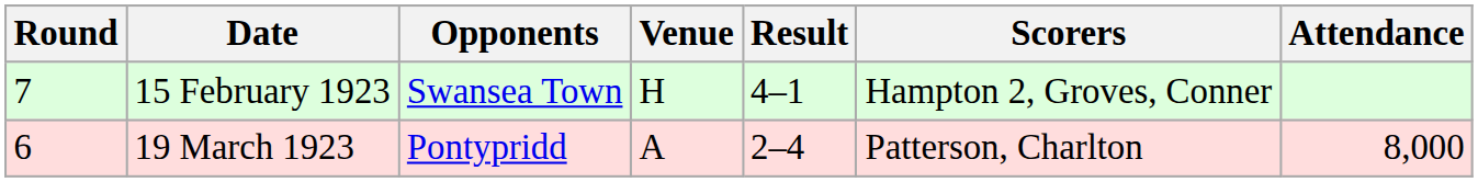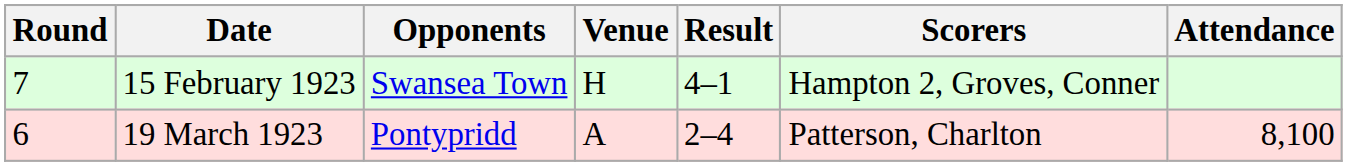19 March 1923 | Attendance: 8,000 -> 8,100
